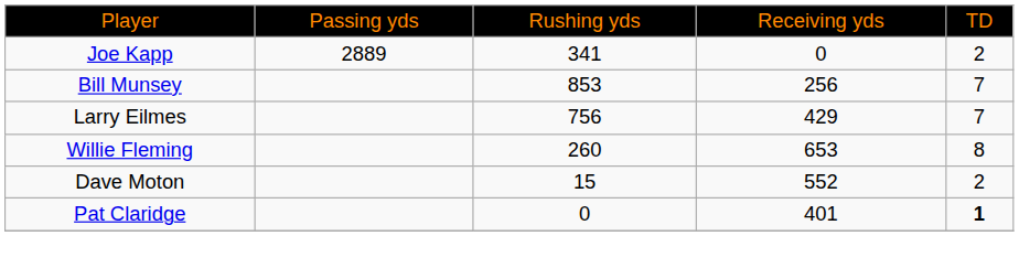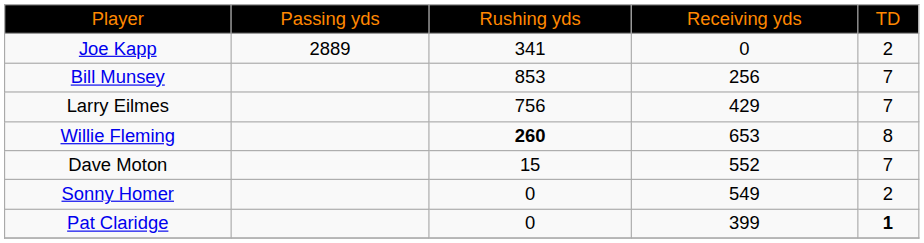Willie Fleming | column 3: normal -> bold
Dave Moton | column 5: 2 -> 7
+ row: Sonny Homer | 0 | 549 | 2
Pat Claridge | column 4: 401 -> 399
